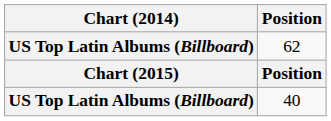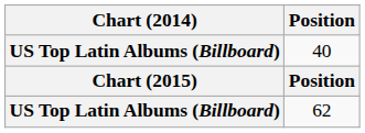rows swapped: 40 <-> 62
